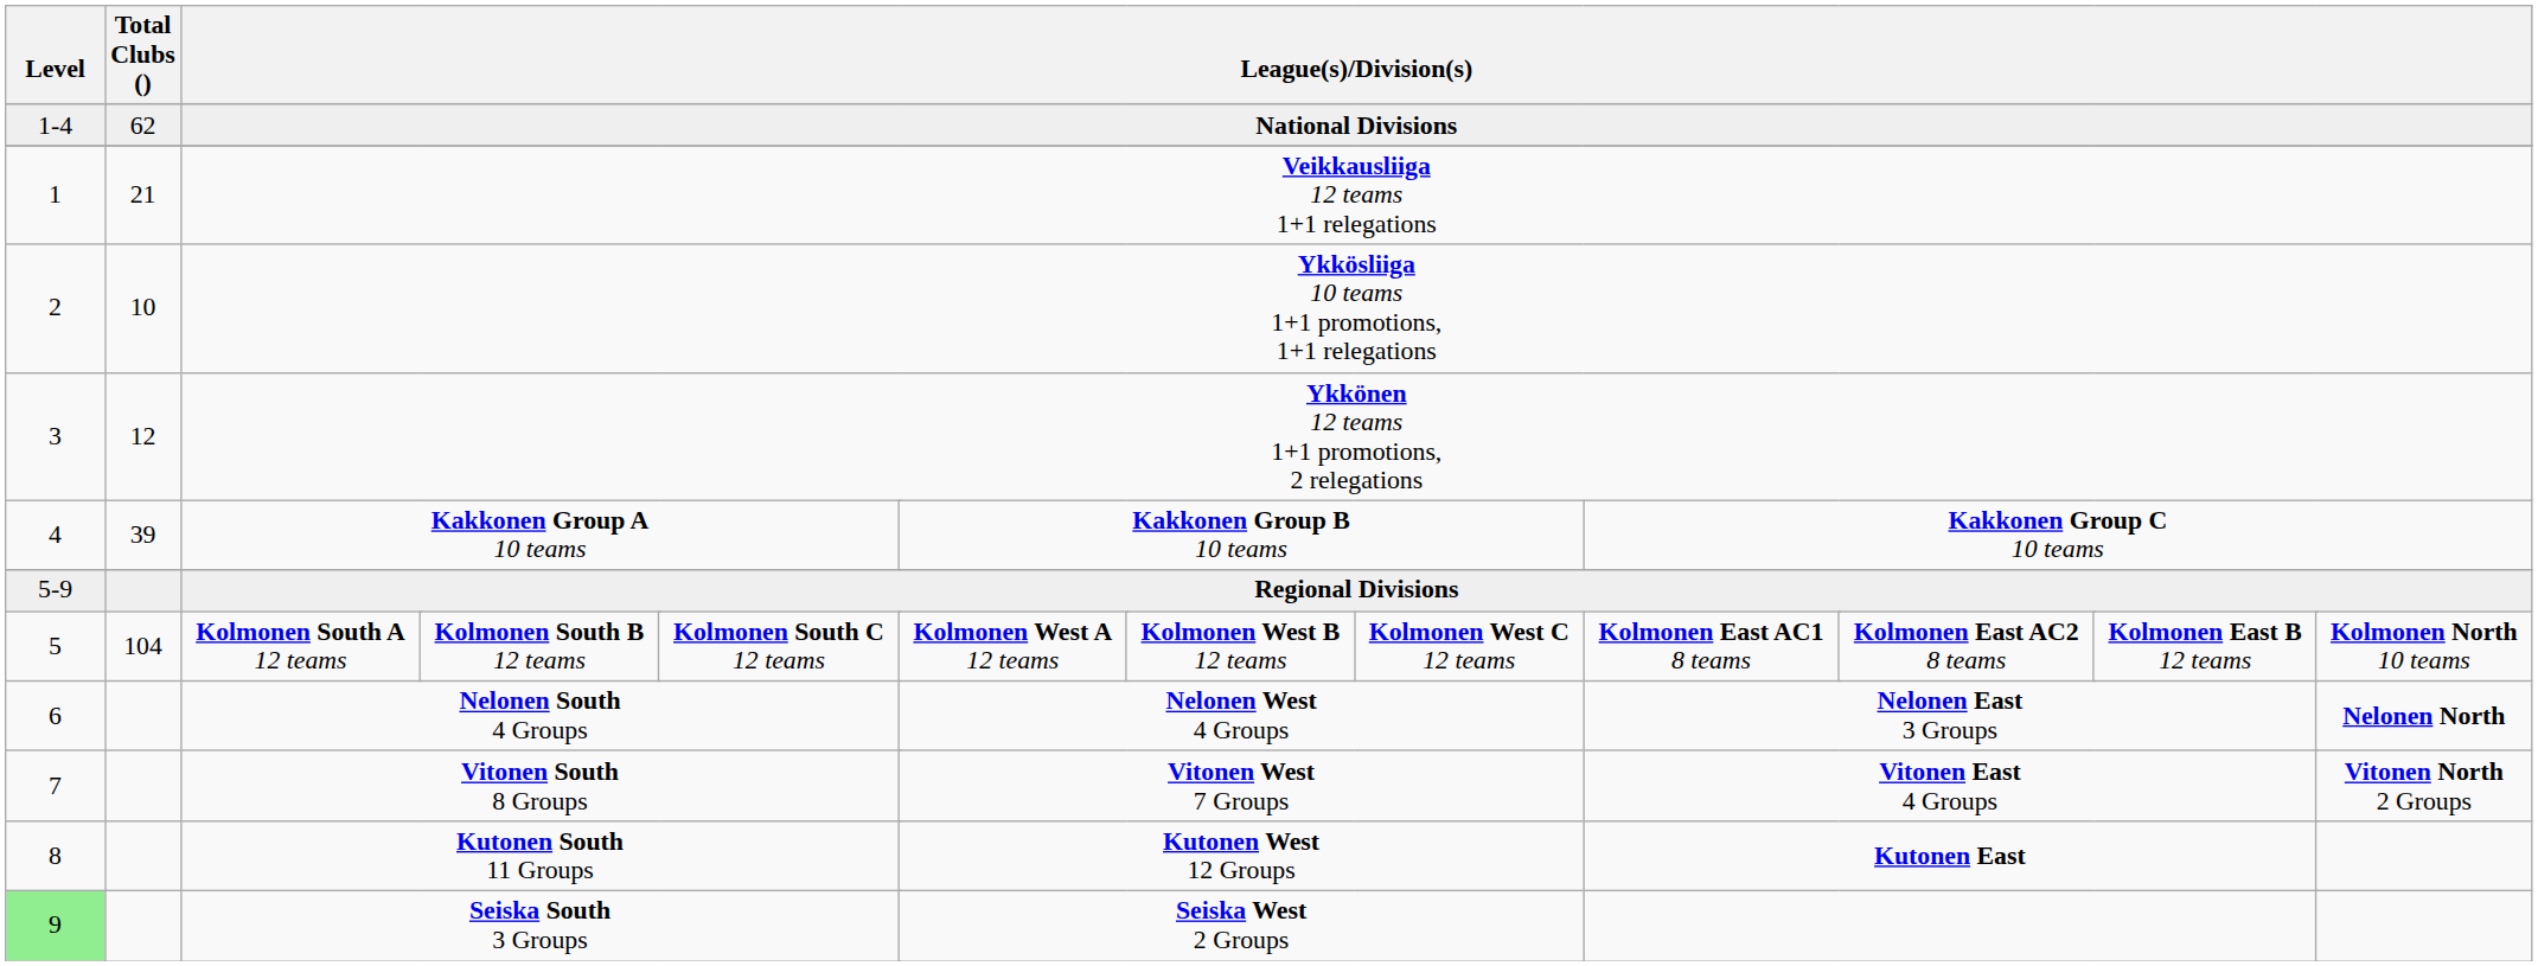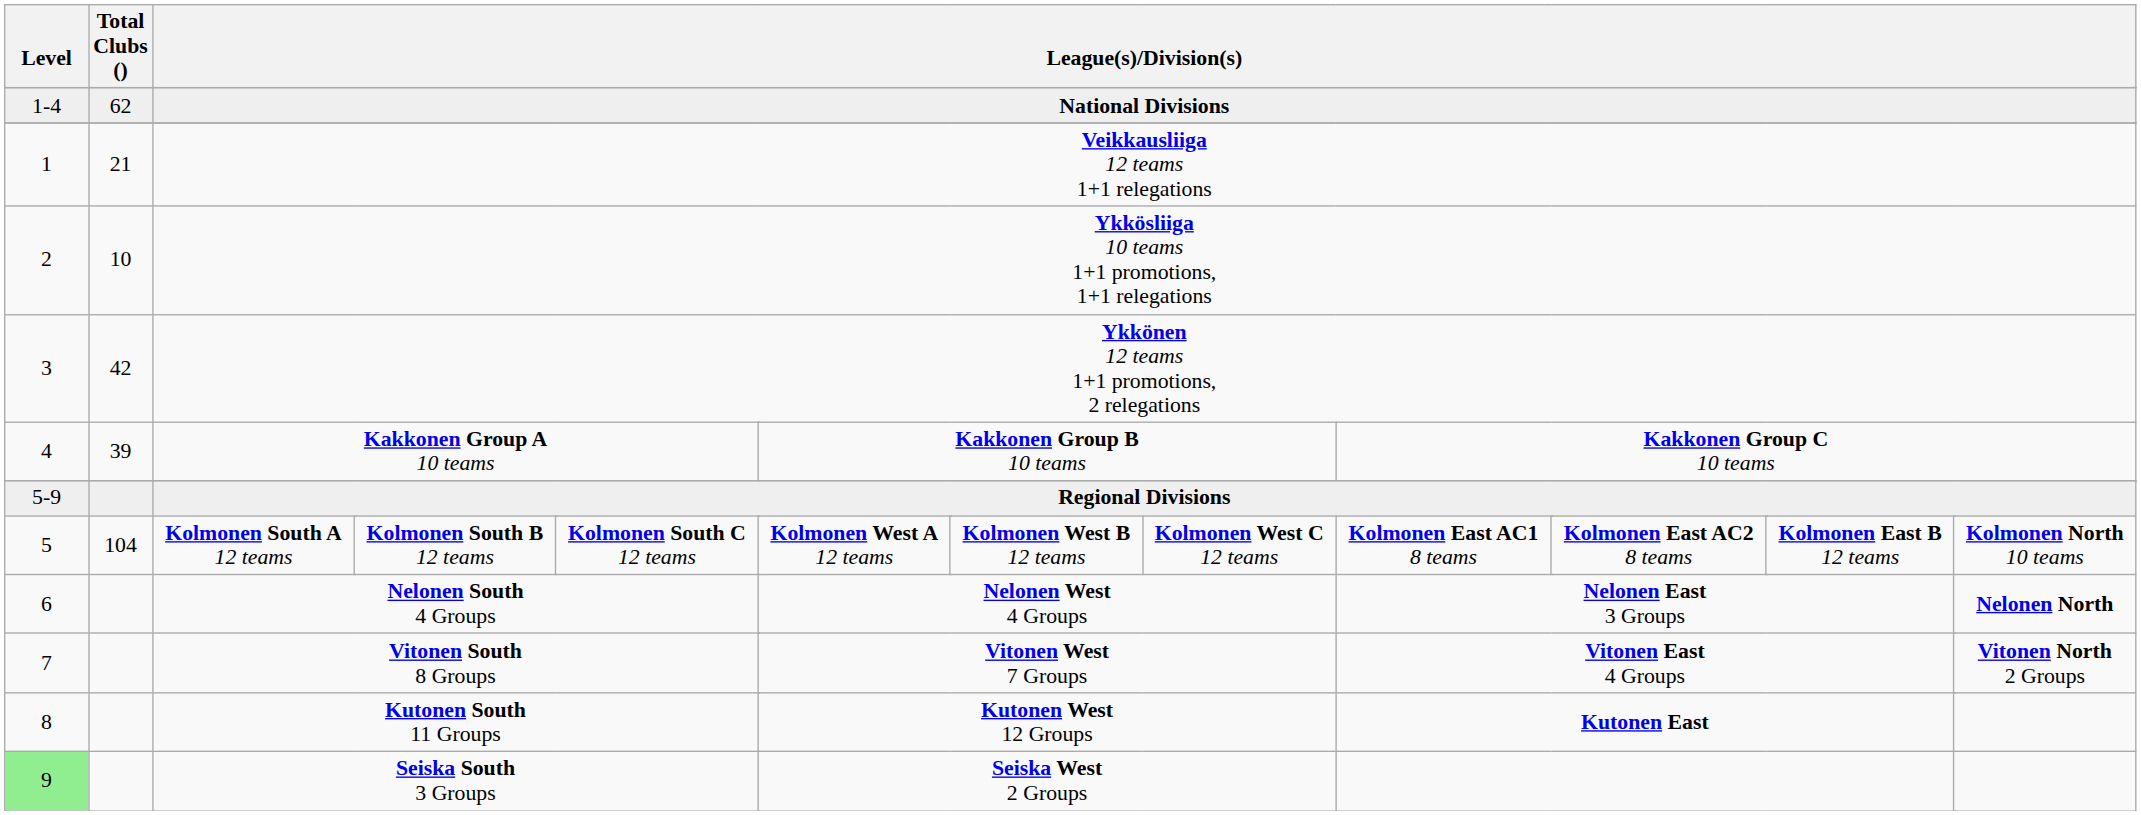Ykkönen 12 teams 1+1 promotions, 2 relegations | Total Clubs (): 12 -> 42
